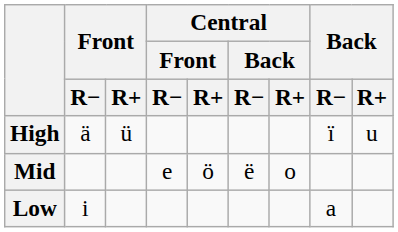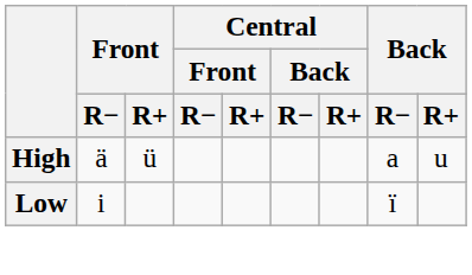High | Back / R−: ï -> a
- row: Mid | e | ö | ë | o
Low | Back / R−: a -> ï
